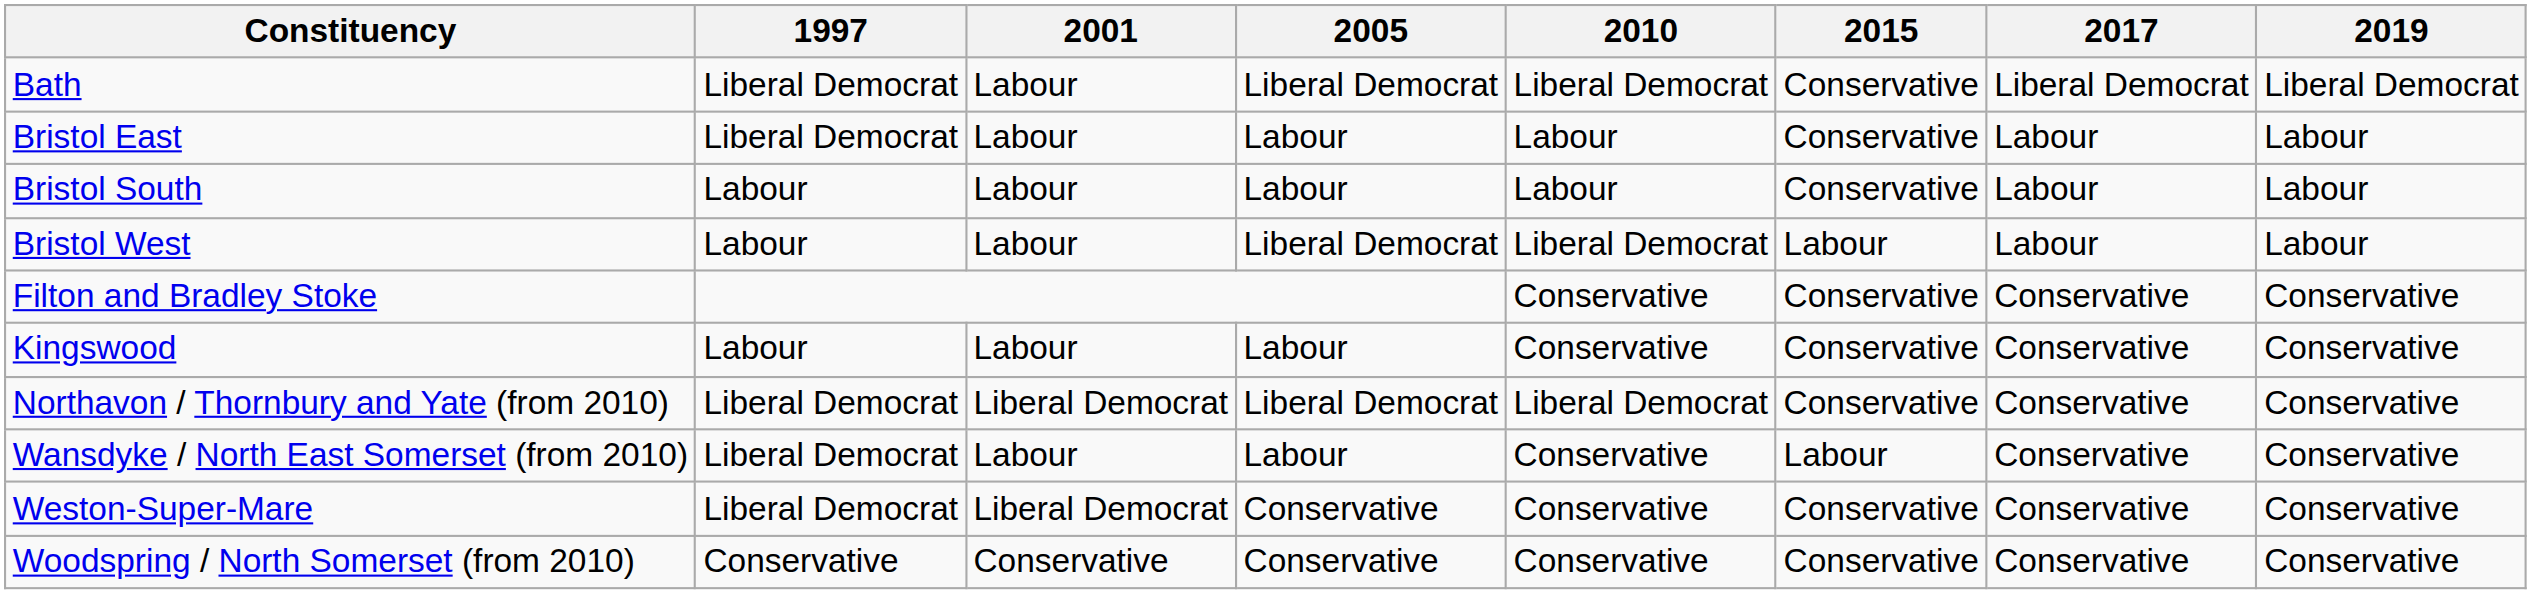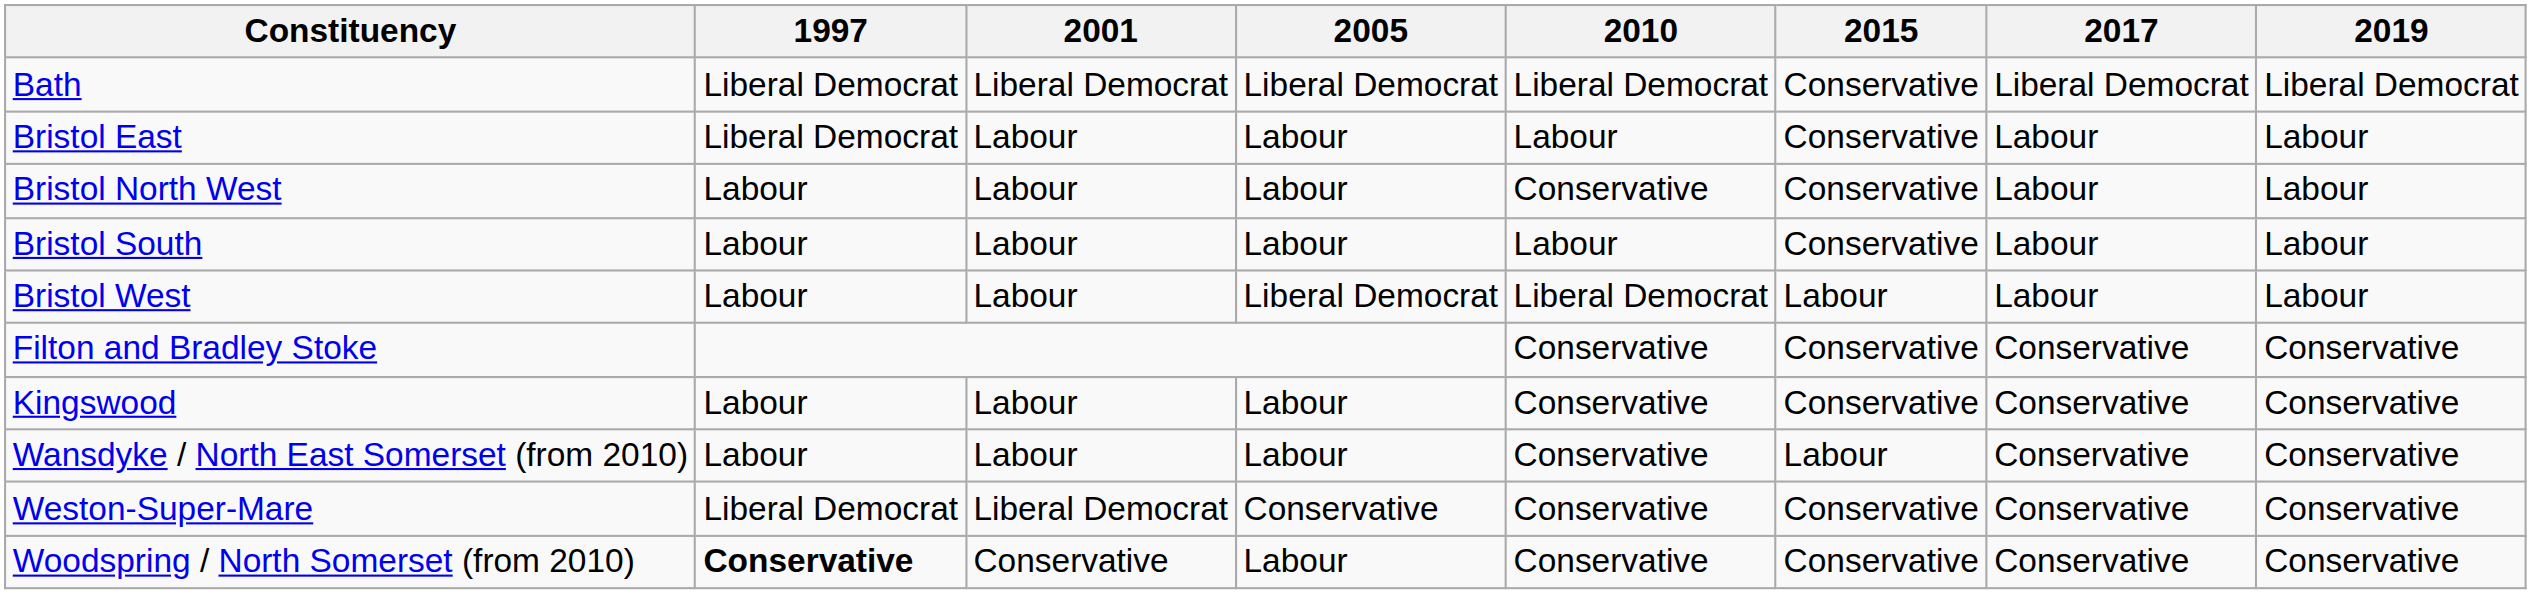Bath | 2001: Labour -> Liberal Democrat
+ row: Bristol North West | Labour | Labour | Labour | Conservative | Conservative | Labour | Labour
- row: Northavon / Thornbury and Yate (from 2010) | Liberal Democrat | Liberal Democrat | Liberal Democrat | Liberal Democrat | Conservative | Conservative | Conservative
Wansdyke / North East Somerset (from 2010) | 1997: Liberal Democrat -> Labour
Woodspring / North Somerset (from 2010) | 1997: normal -> bold
Woodspring / North Somerset (from 2010) | 2005: Conservative -> Labour
